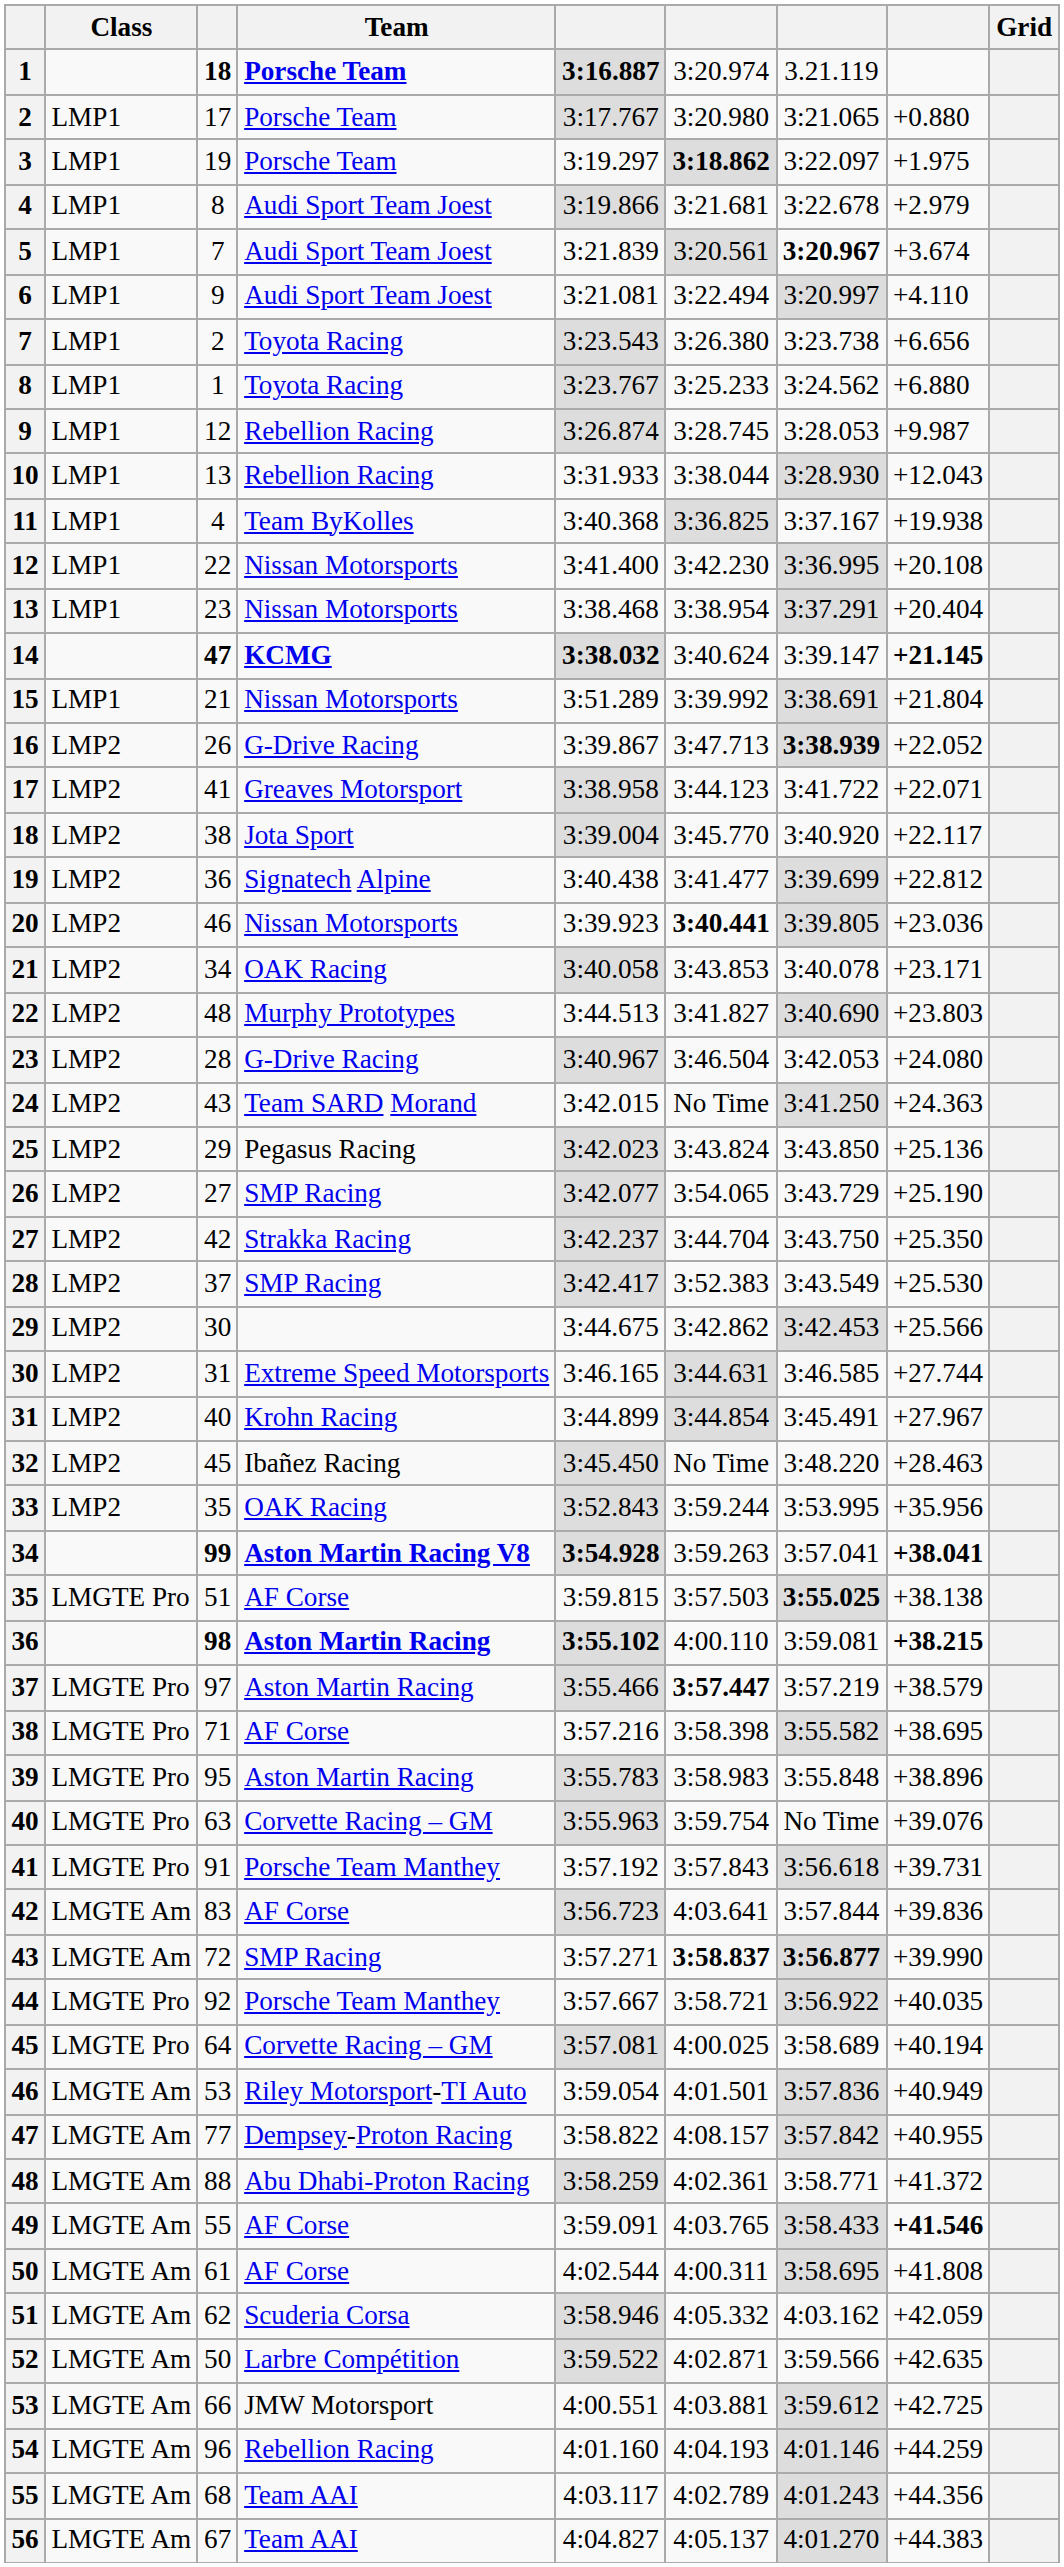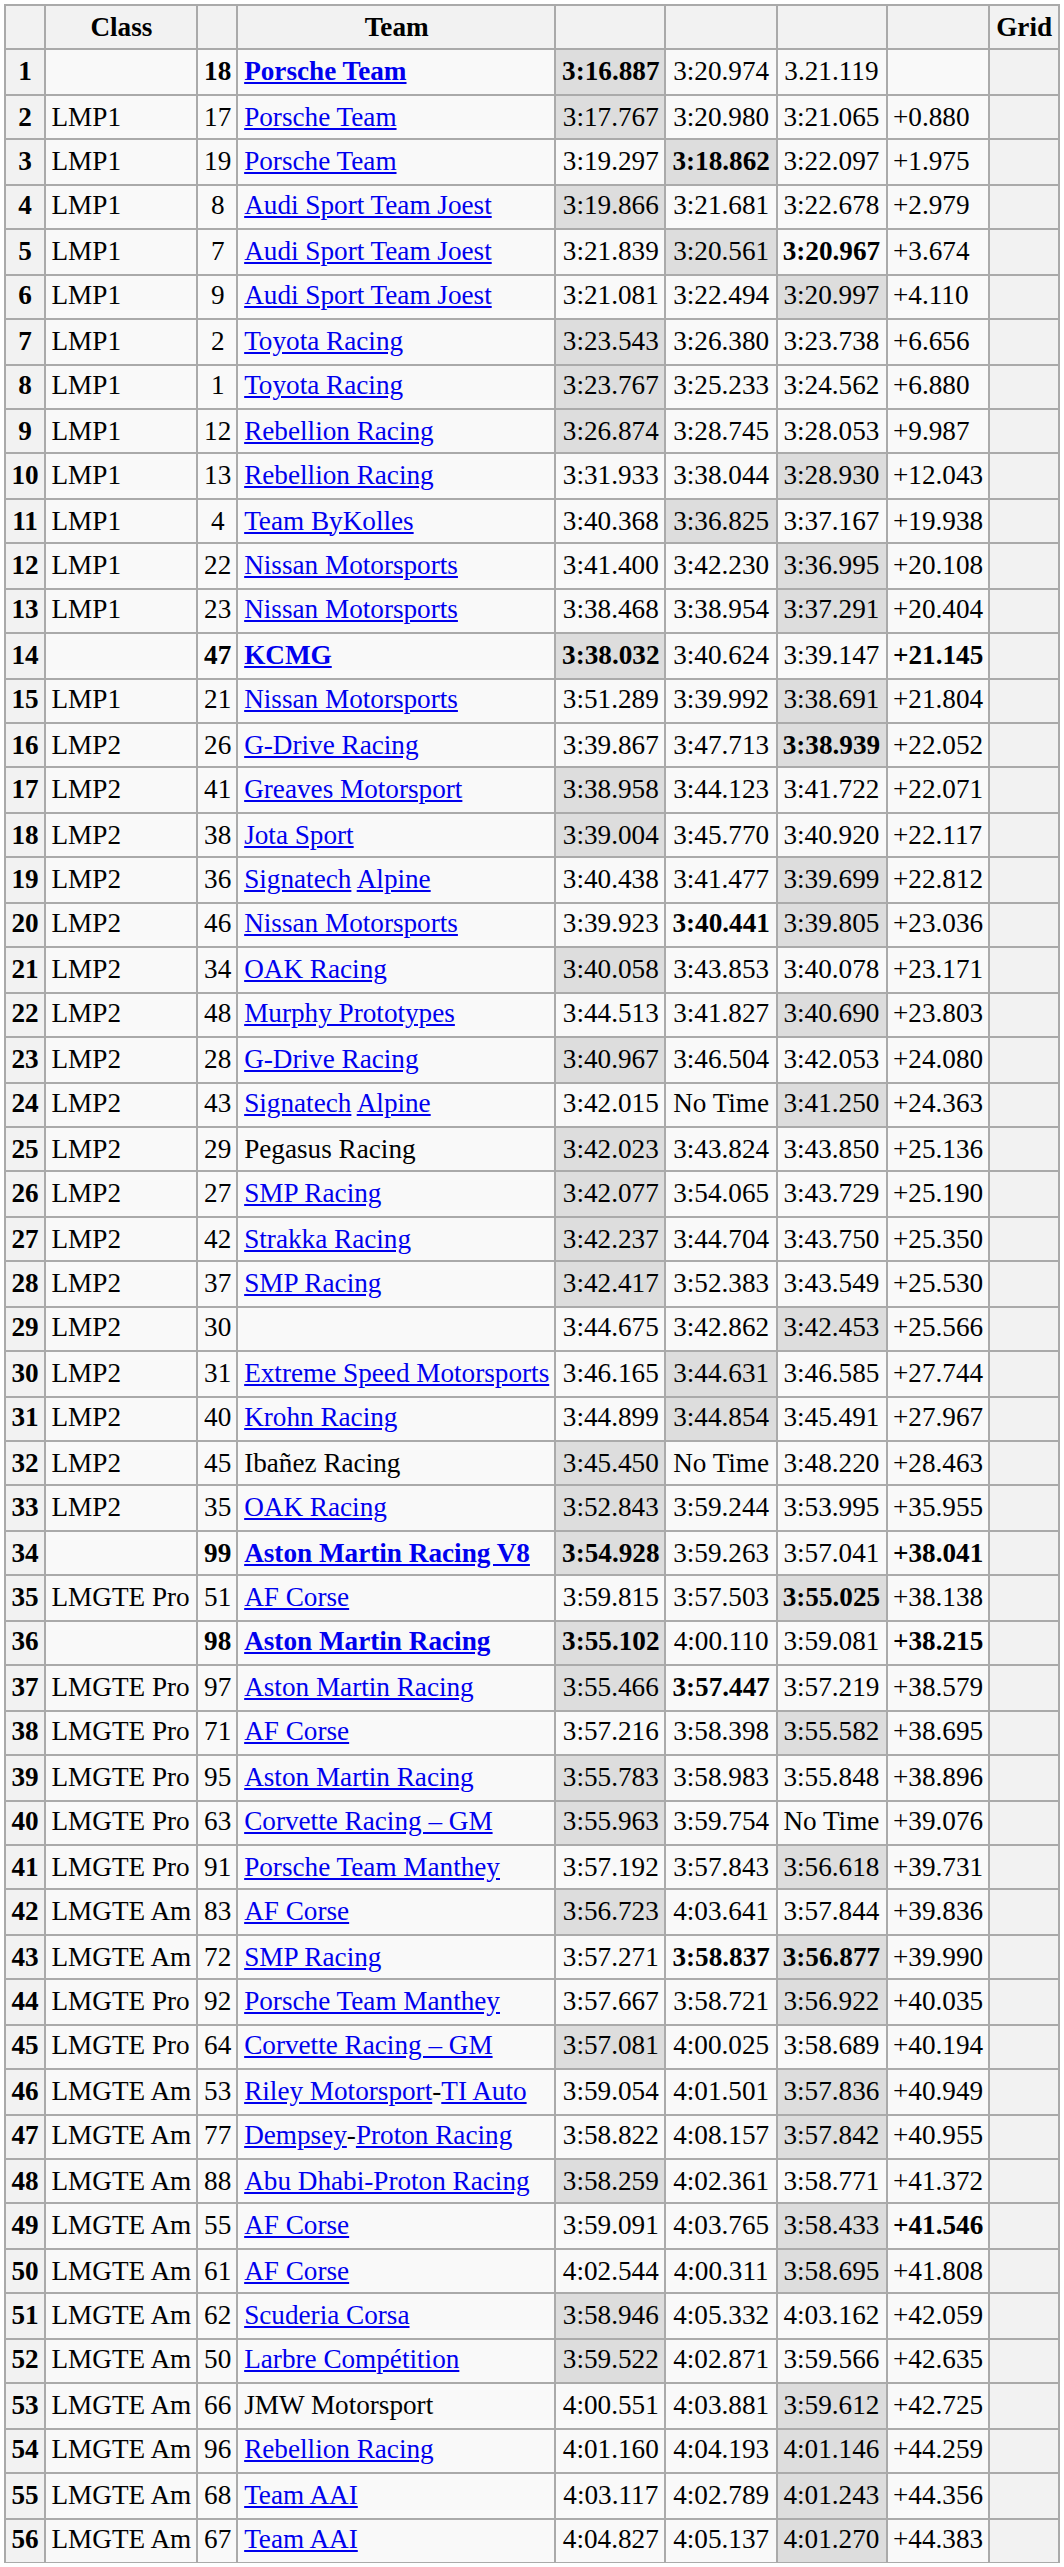24 | Team: Team SARD Morand -> Signatech Alpine
33 | column 8: +35.956 -> +35.955
